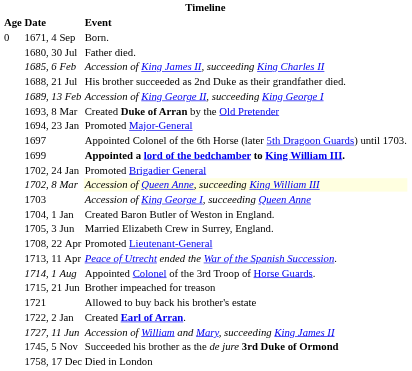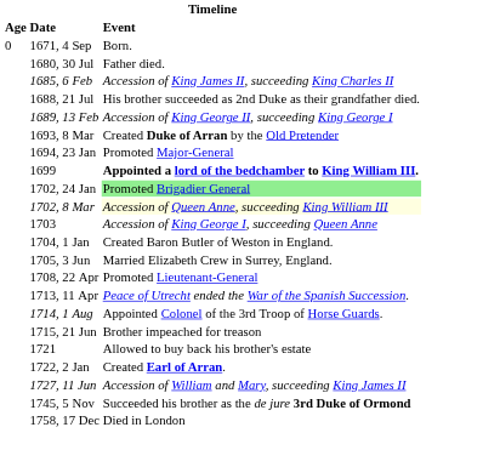- row: 1697 | Appointed Colonel of the 6th Horse (later 5th Dragoon Guards) until 1703.
1702, 24 Jan | Event: no background -> lightgreen background
